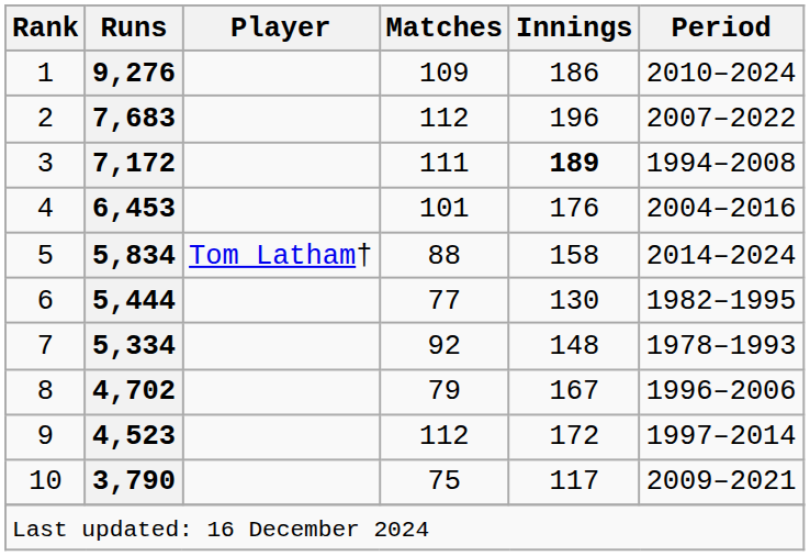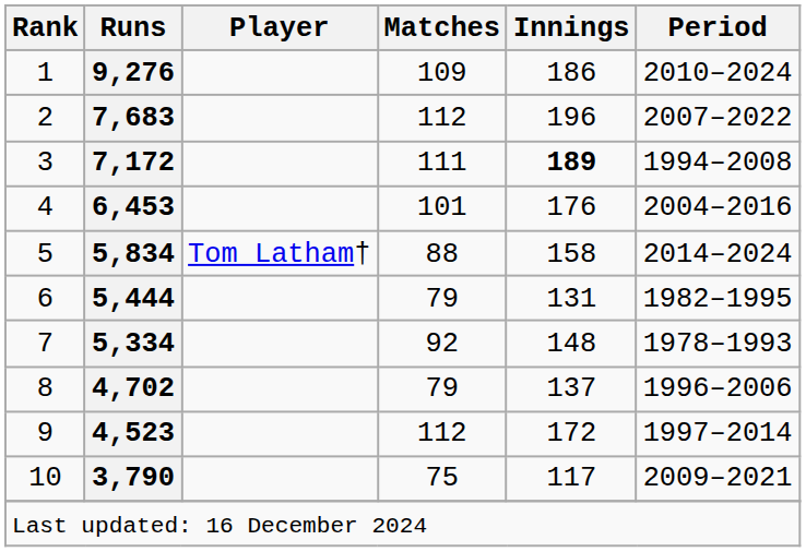5,444 | Matches: 77 -> 79
5,444 | Innings: 130 -> 131
4,702 | Innings: 167 -> 137
